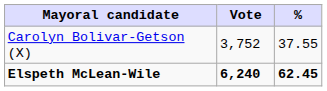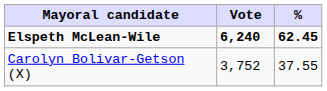rows swapped: Elspeth McLean-Wile <-> Carolyn Bolivar-Getson (X)
